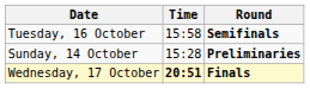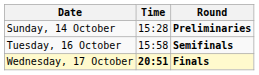rows swapped: Sunday, 14 October <-> Tuesday, 16 October
